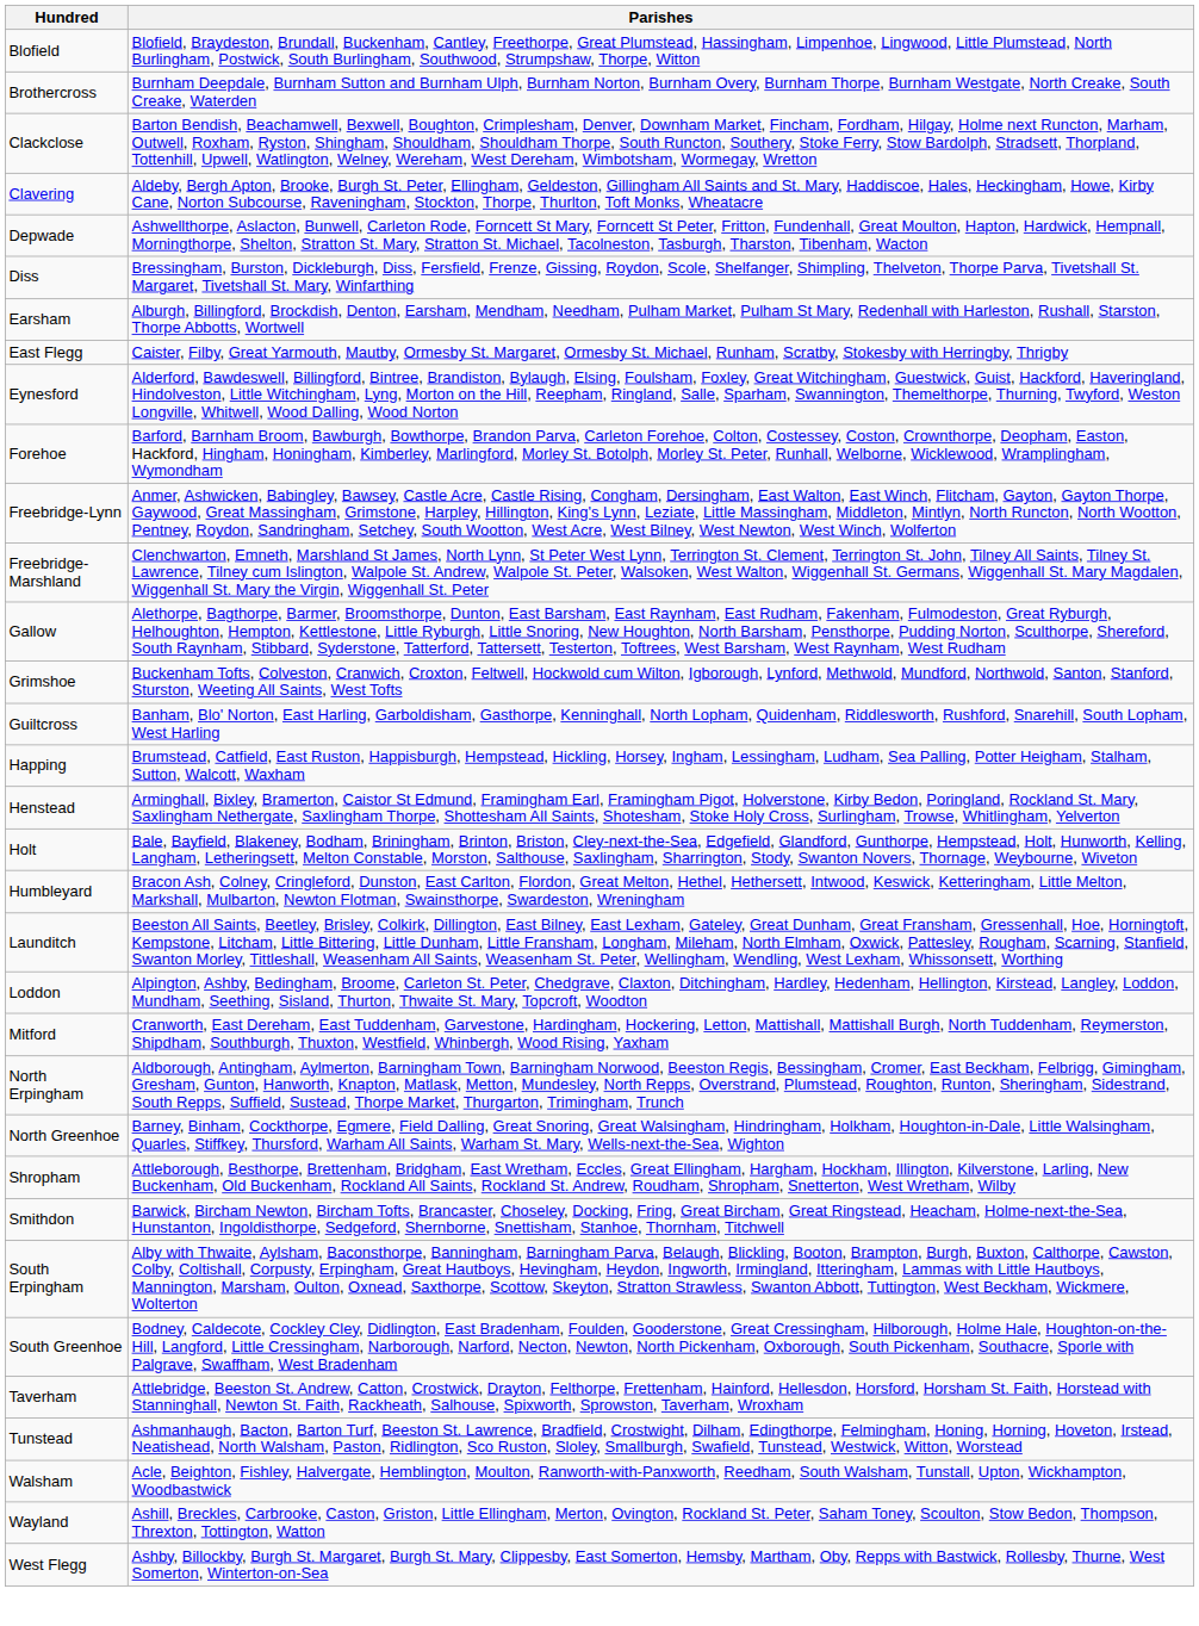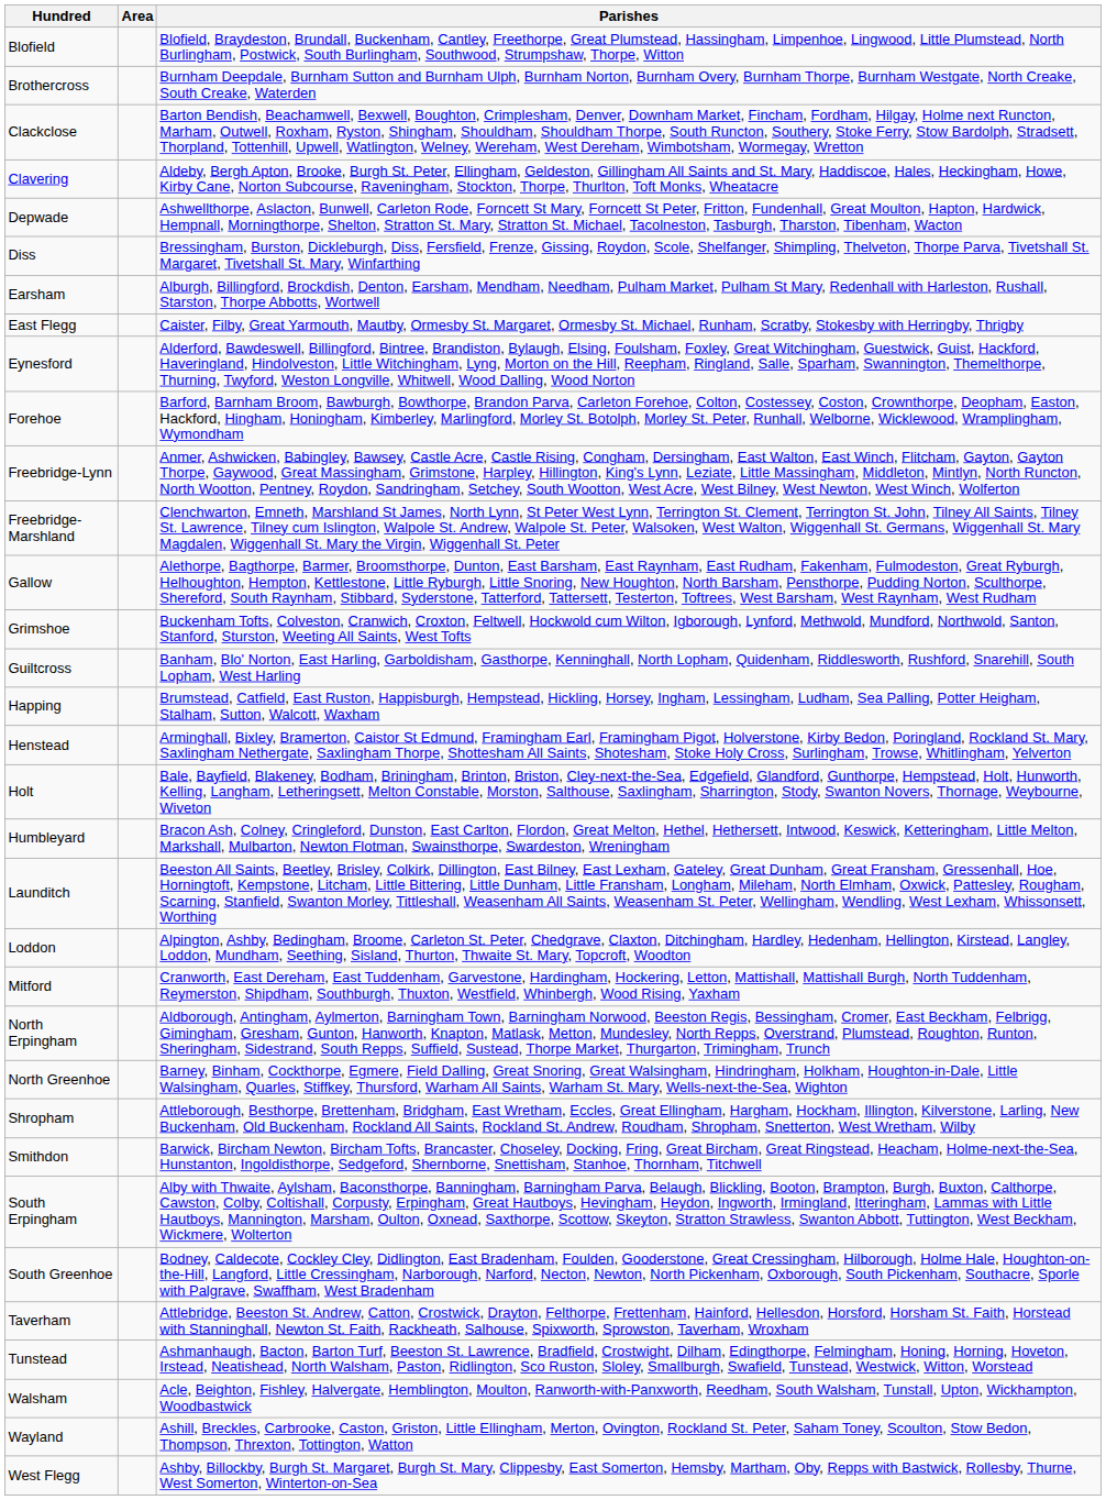+ column: Area
